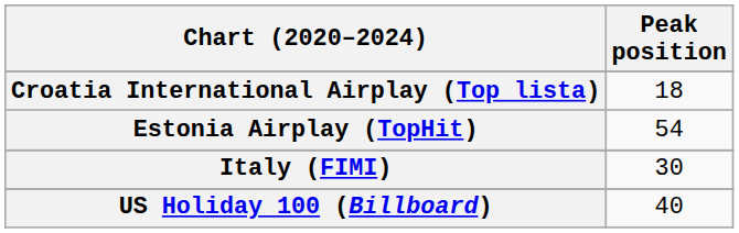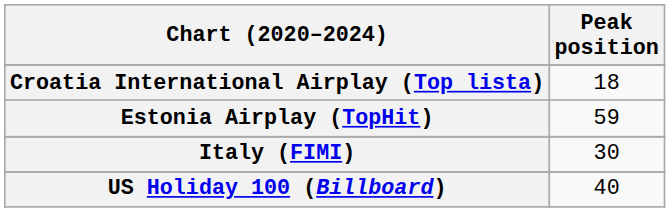Estonia Airplay (TopHit) | Peak position: 54 -> 59
